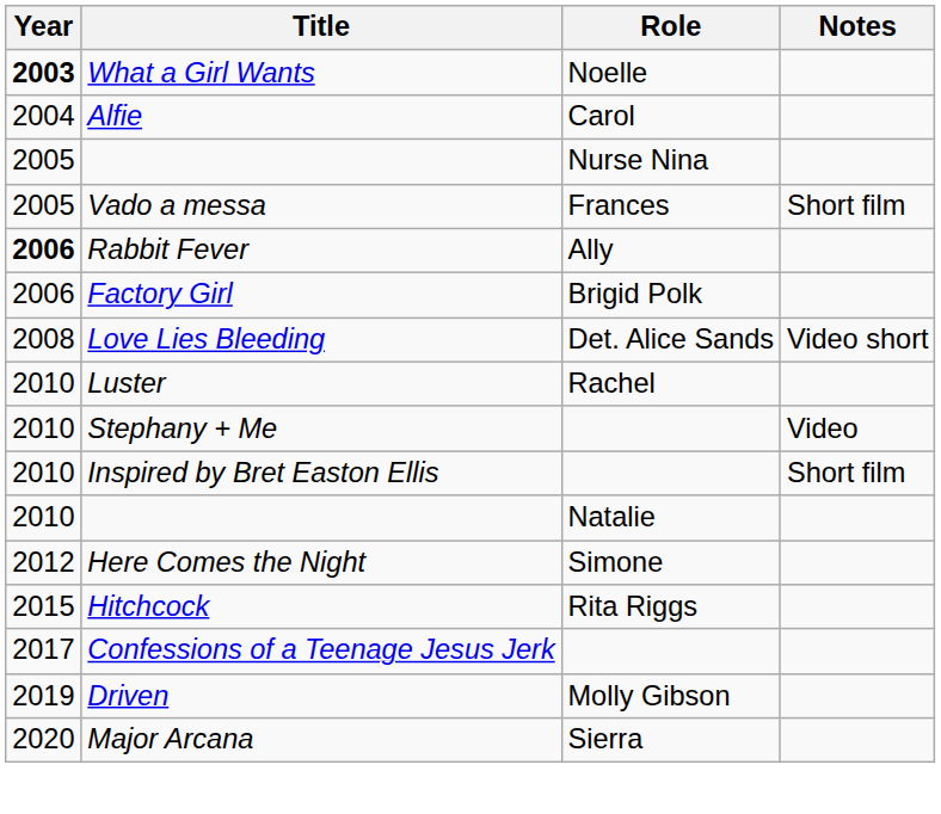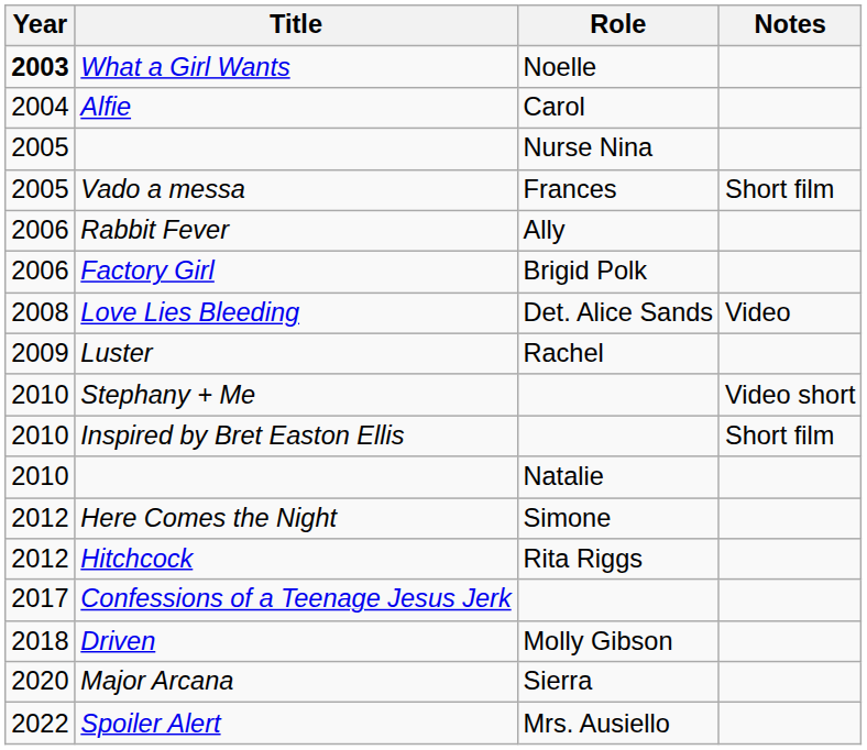Rabbit Fever | Year: bold -> normal
Love Lies Bleeding | Notes: Video short -> Video
Luster | Year: 2010 -> 2009
Stephany + Me | Notes: Video -> Video short
Hitchcock | Year: 2015 -> 2012
Driven | Year: 2019 -> 2018
+ row: 2022 | Spoiler Alert | Mrs. Ausiello
